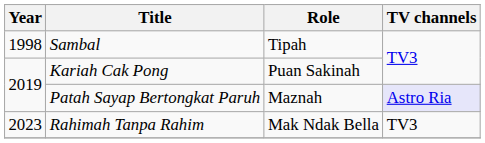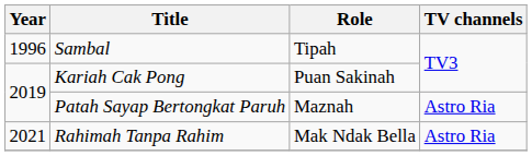Sambal | Year: 1998 -> 1996
Patah Sayap Bertongkat Paruh | TV channels: lavender background -> no background
Rahimah Tanpa Rahim | Year: 2023 -> 2021
Rahimah Tanpa Rahim | TV channels: TV3 -> Astro Ria
